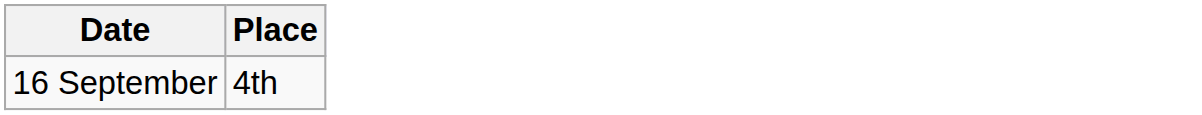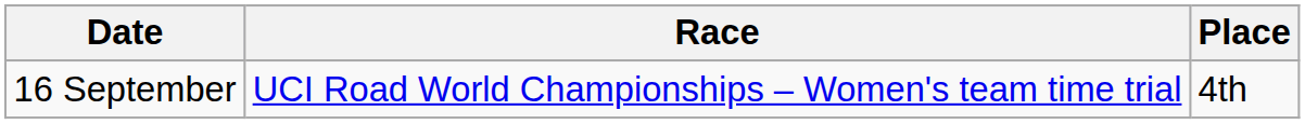+ column: Race | UCI Road World Championships – Women's team time trial
